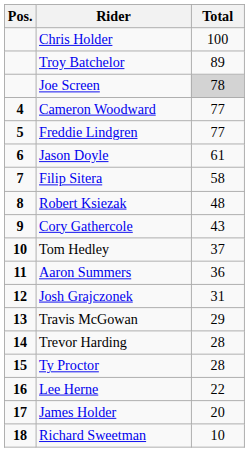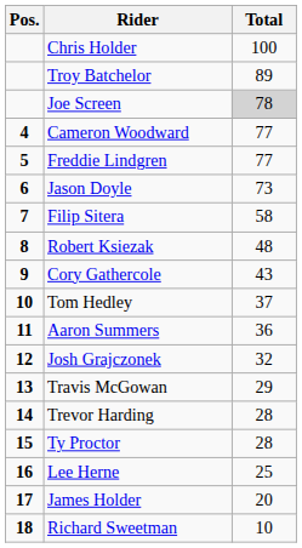Jason Doyle | Total: 61 -> 73
Josh Grajczonek | Total: 31 -> 32
Lee Herne | Total: 22 -> 25
